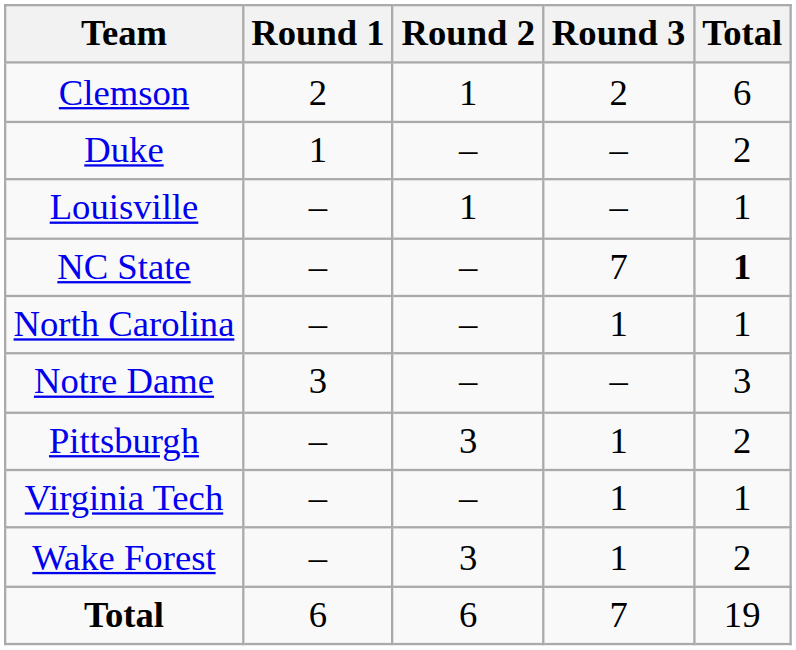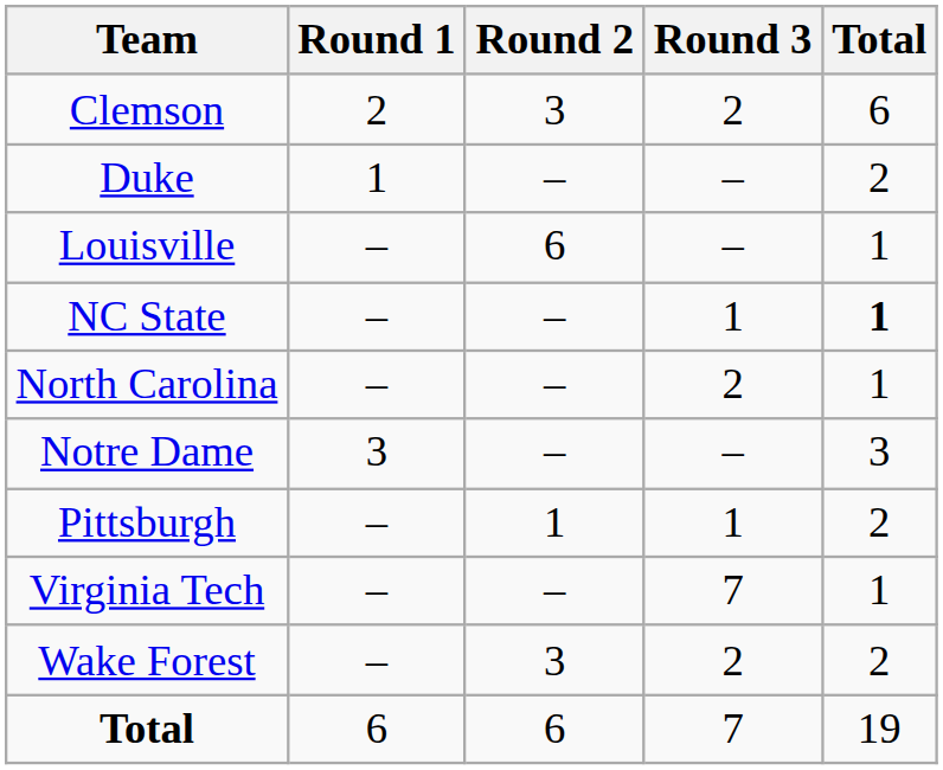Clemson | Round 2: 1 -> 3
Louisville | Round 2: 1 -> 6
NC State | Round 3: 7 -> 1
North Carolina | Round 3: 1 -> 2
Pittsburgh | Round 2: 3 -> 1
Virginia Tech | Round 3: 1 -> 7
Wake Forest | Round 3: 1 -> 2
